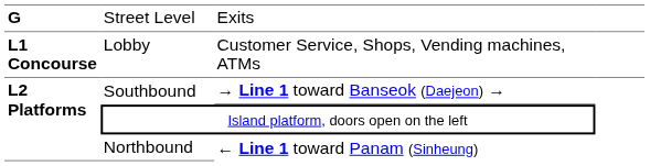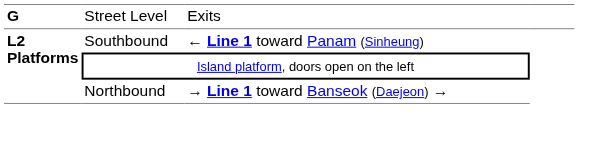- row: L1 Concourse | Lobby | Customer Service, Shops, Vending machines, ATMs
Southbound | column 3: → Line 1 toward Banseok (Daejeon) → -> ← Line 1 toward Panam (Sinheung)
Northbound | column 3: ← Line 1 toward Panam (Sinheung) -> → Line 1 toward Banseok (Daejeon) →
